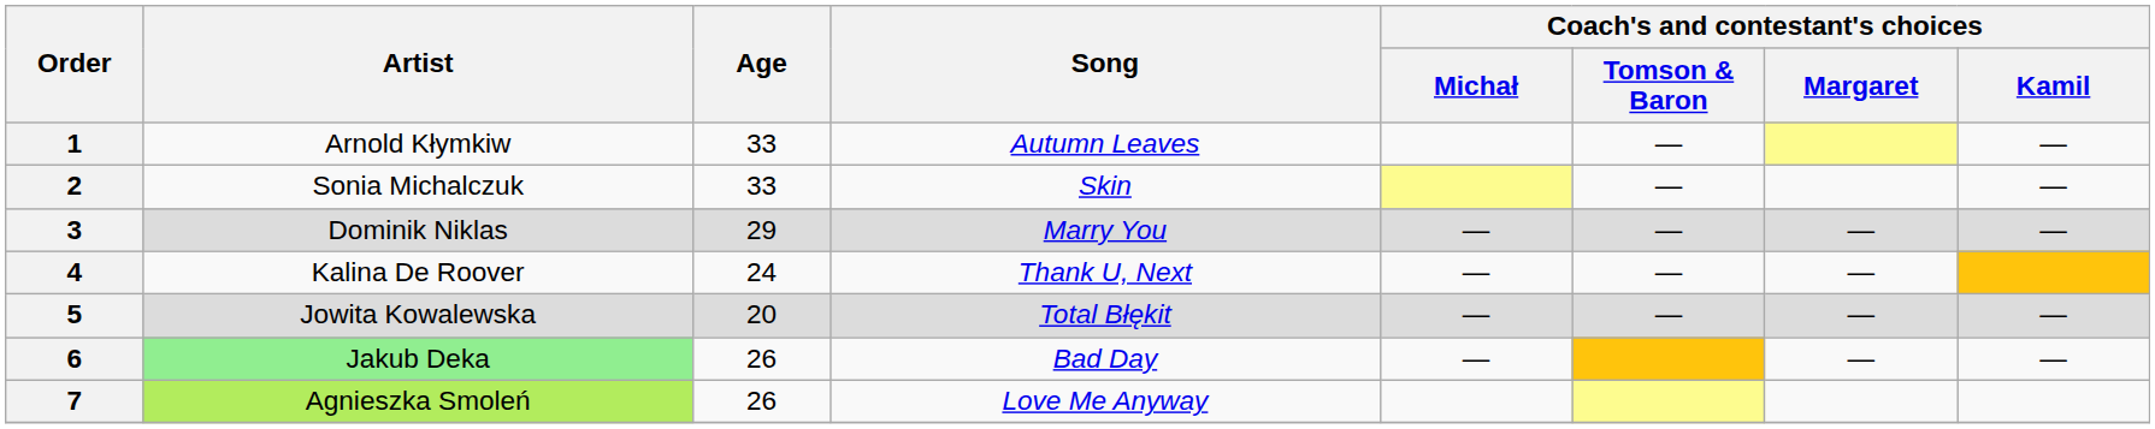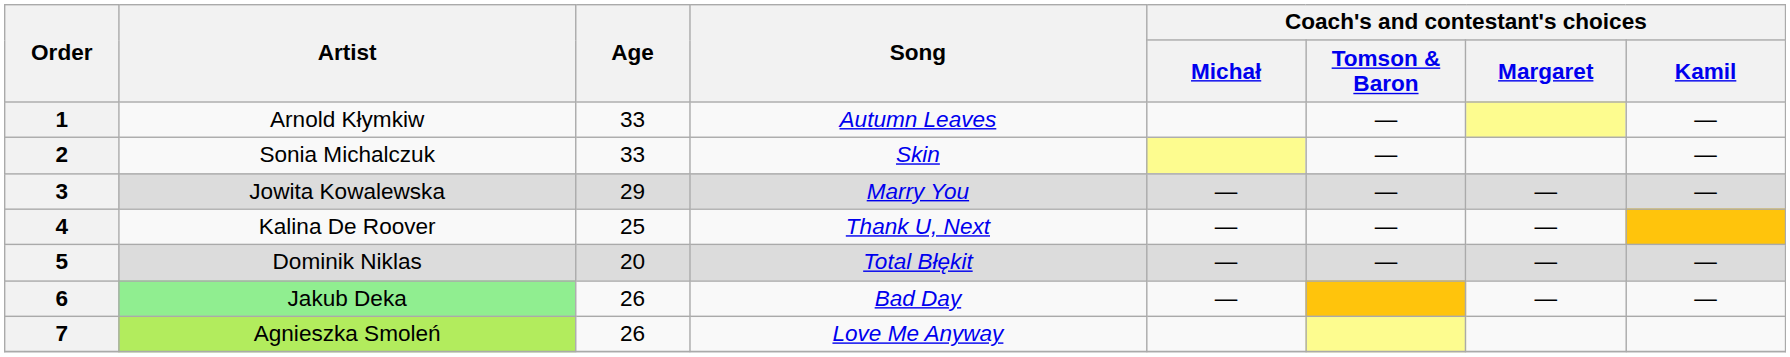3 | Artist: Dominik Niklas -> Jowita Kowalewska
4 | Age: 24 -> 25
5 | Artist: Jowita Kowalewska -> Dominik Niklas
